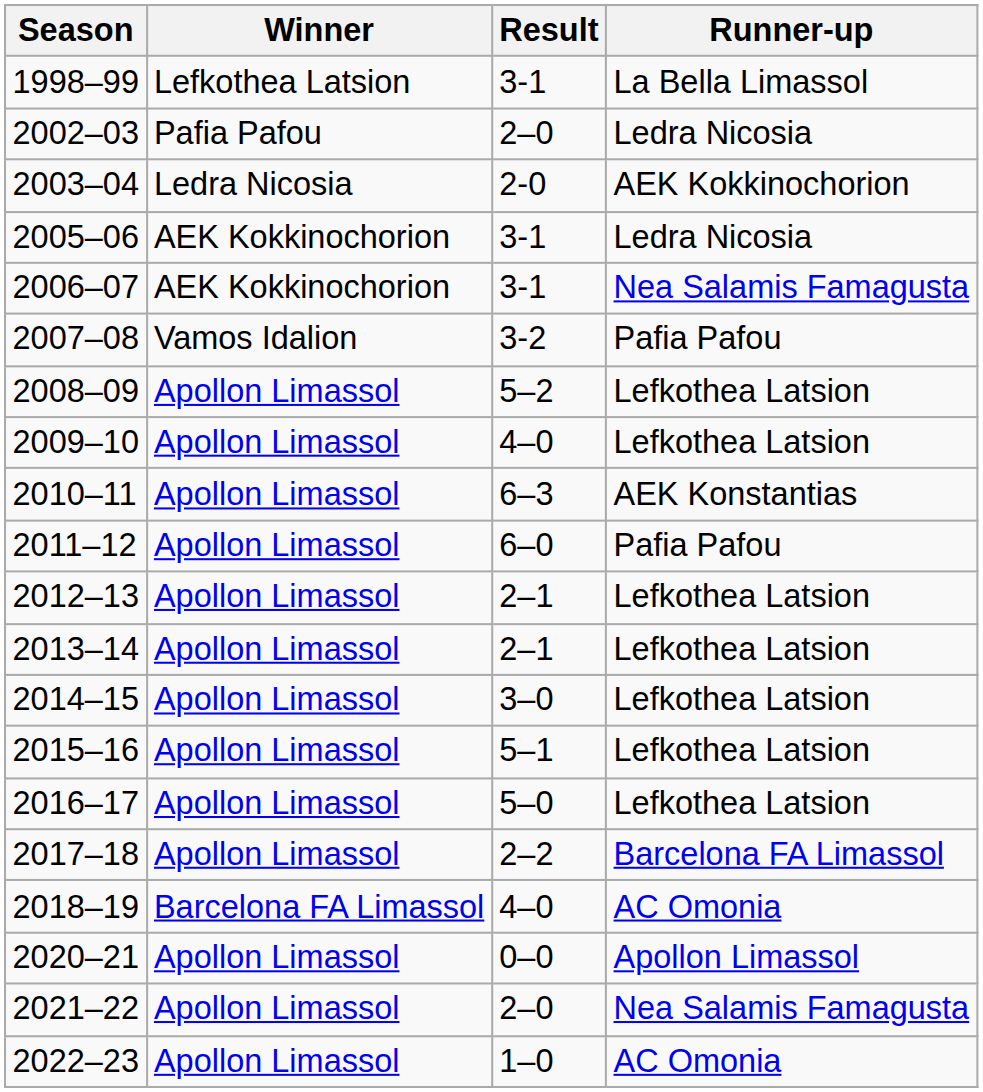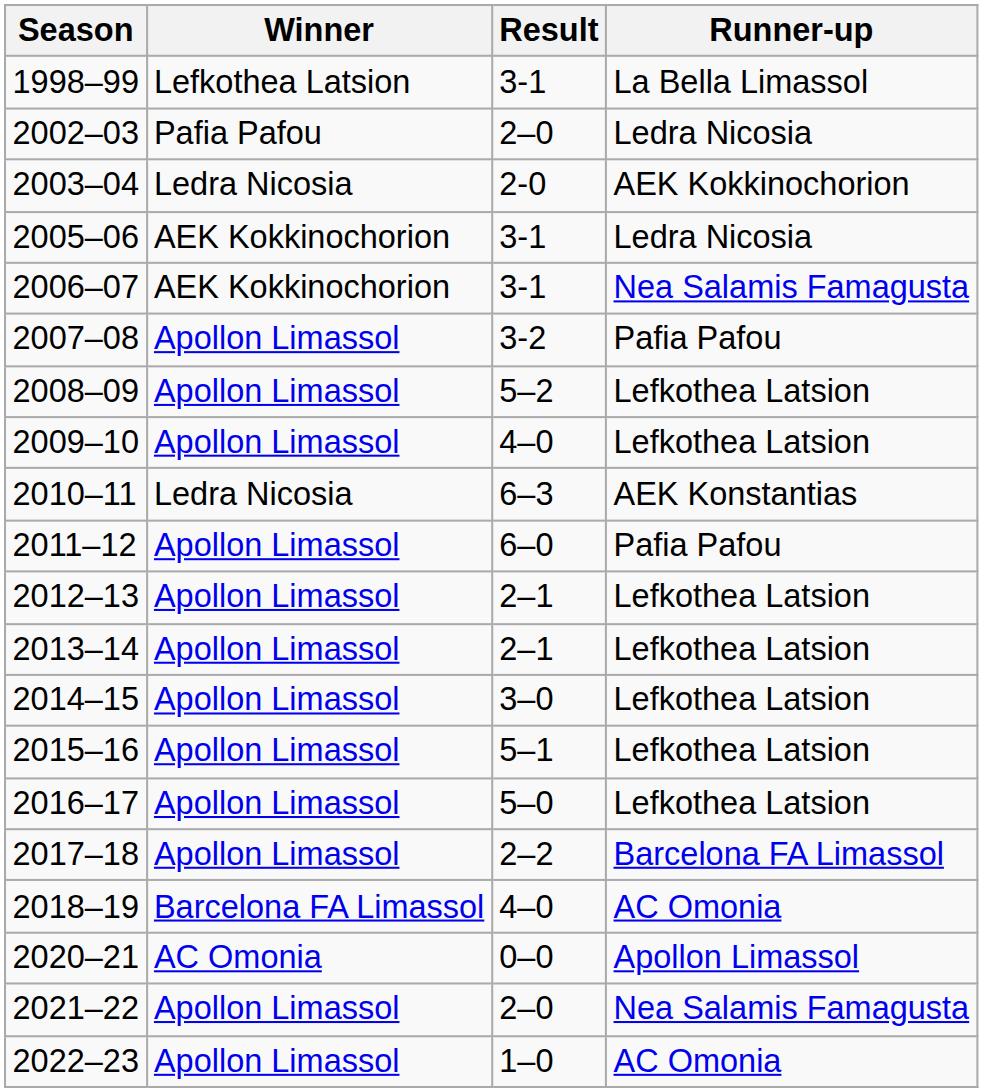2007–08 | Winner: Vamos Idalion -> Apollon Limassol
2010–11 | Winner: Apollon Limassol -> Ledra Nicosia
2020–21 | Winner: Apollon Limassol -> AC Omonia
